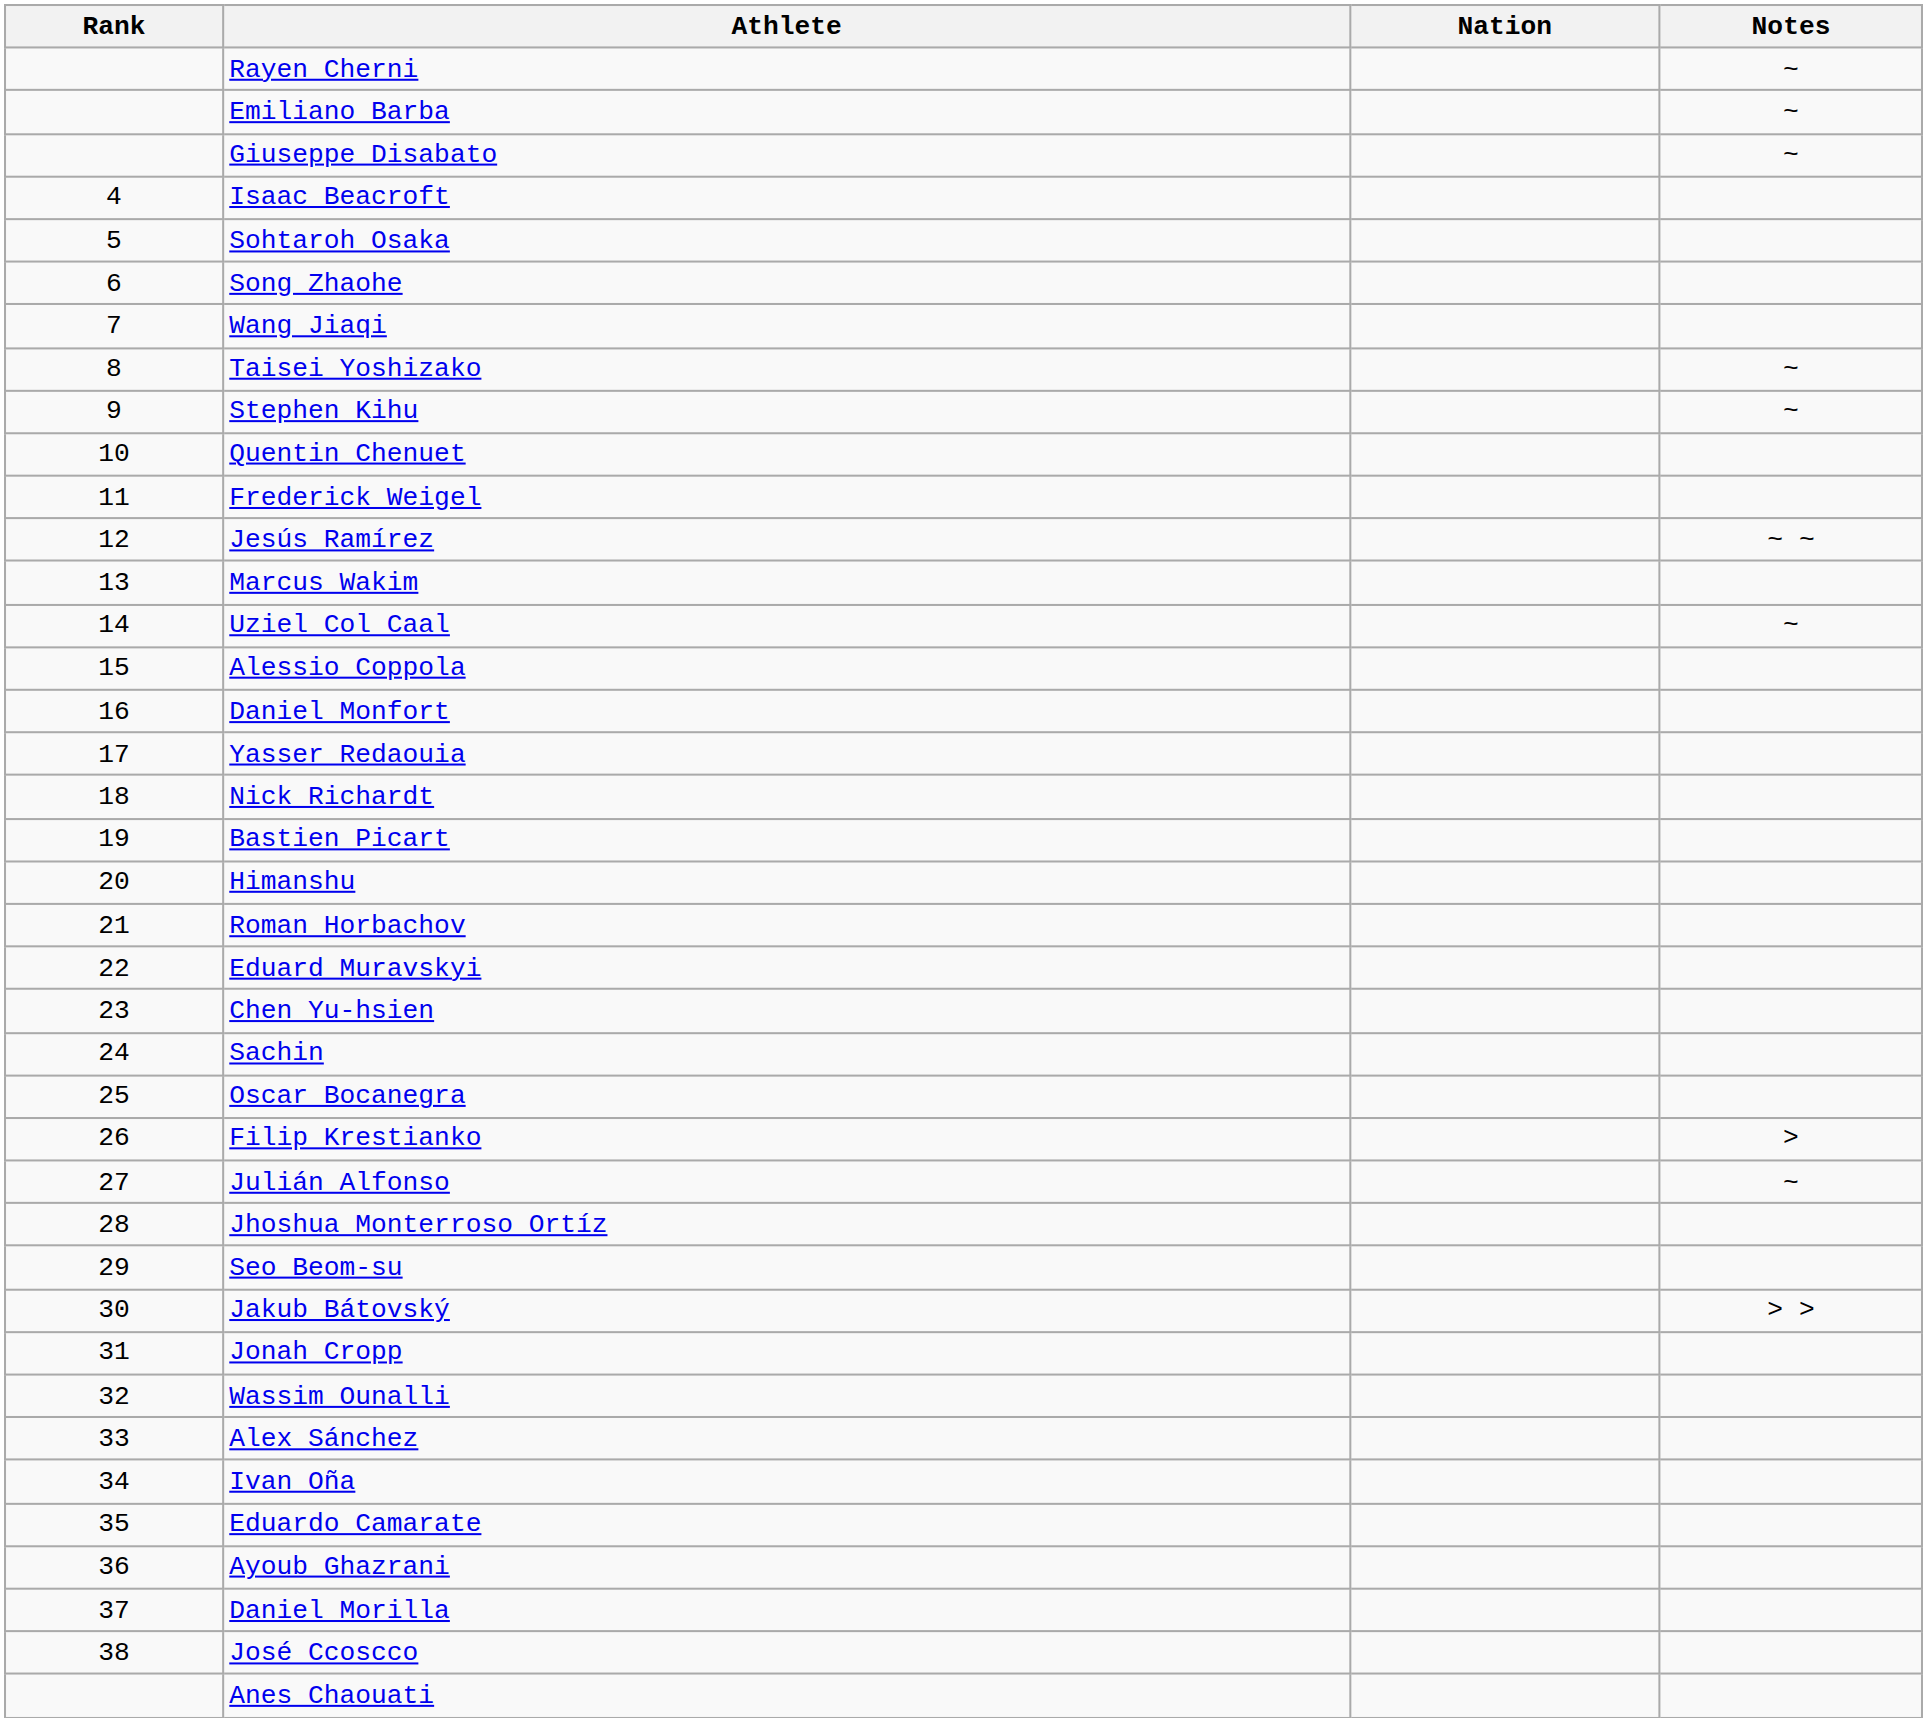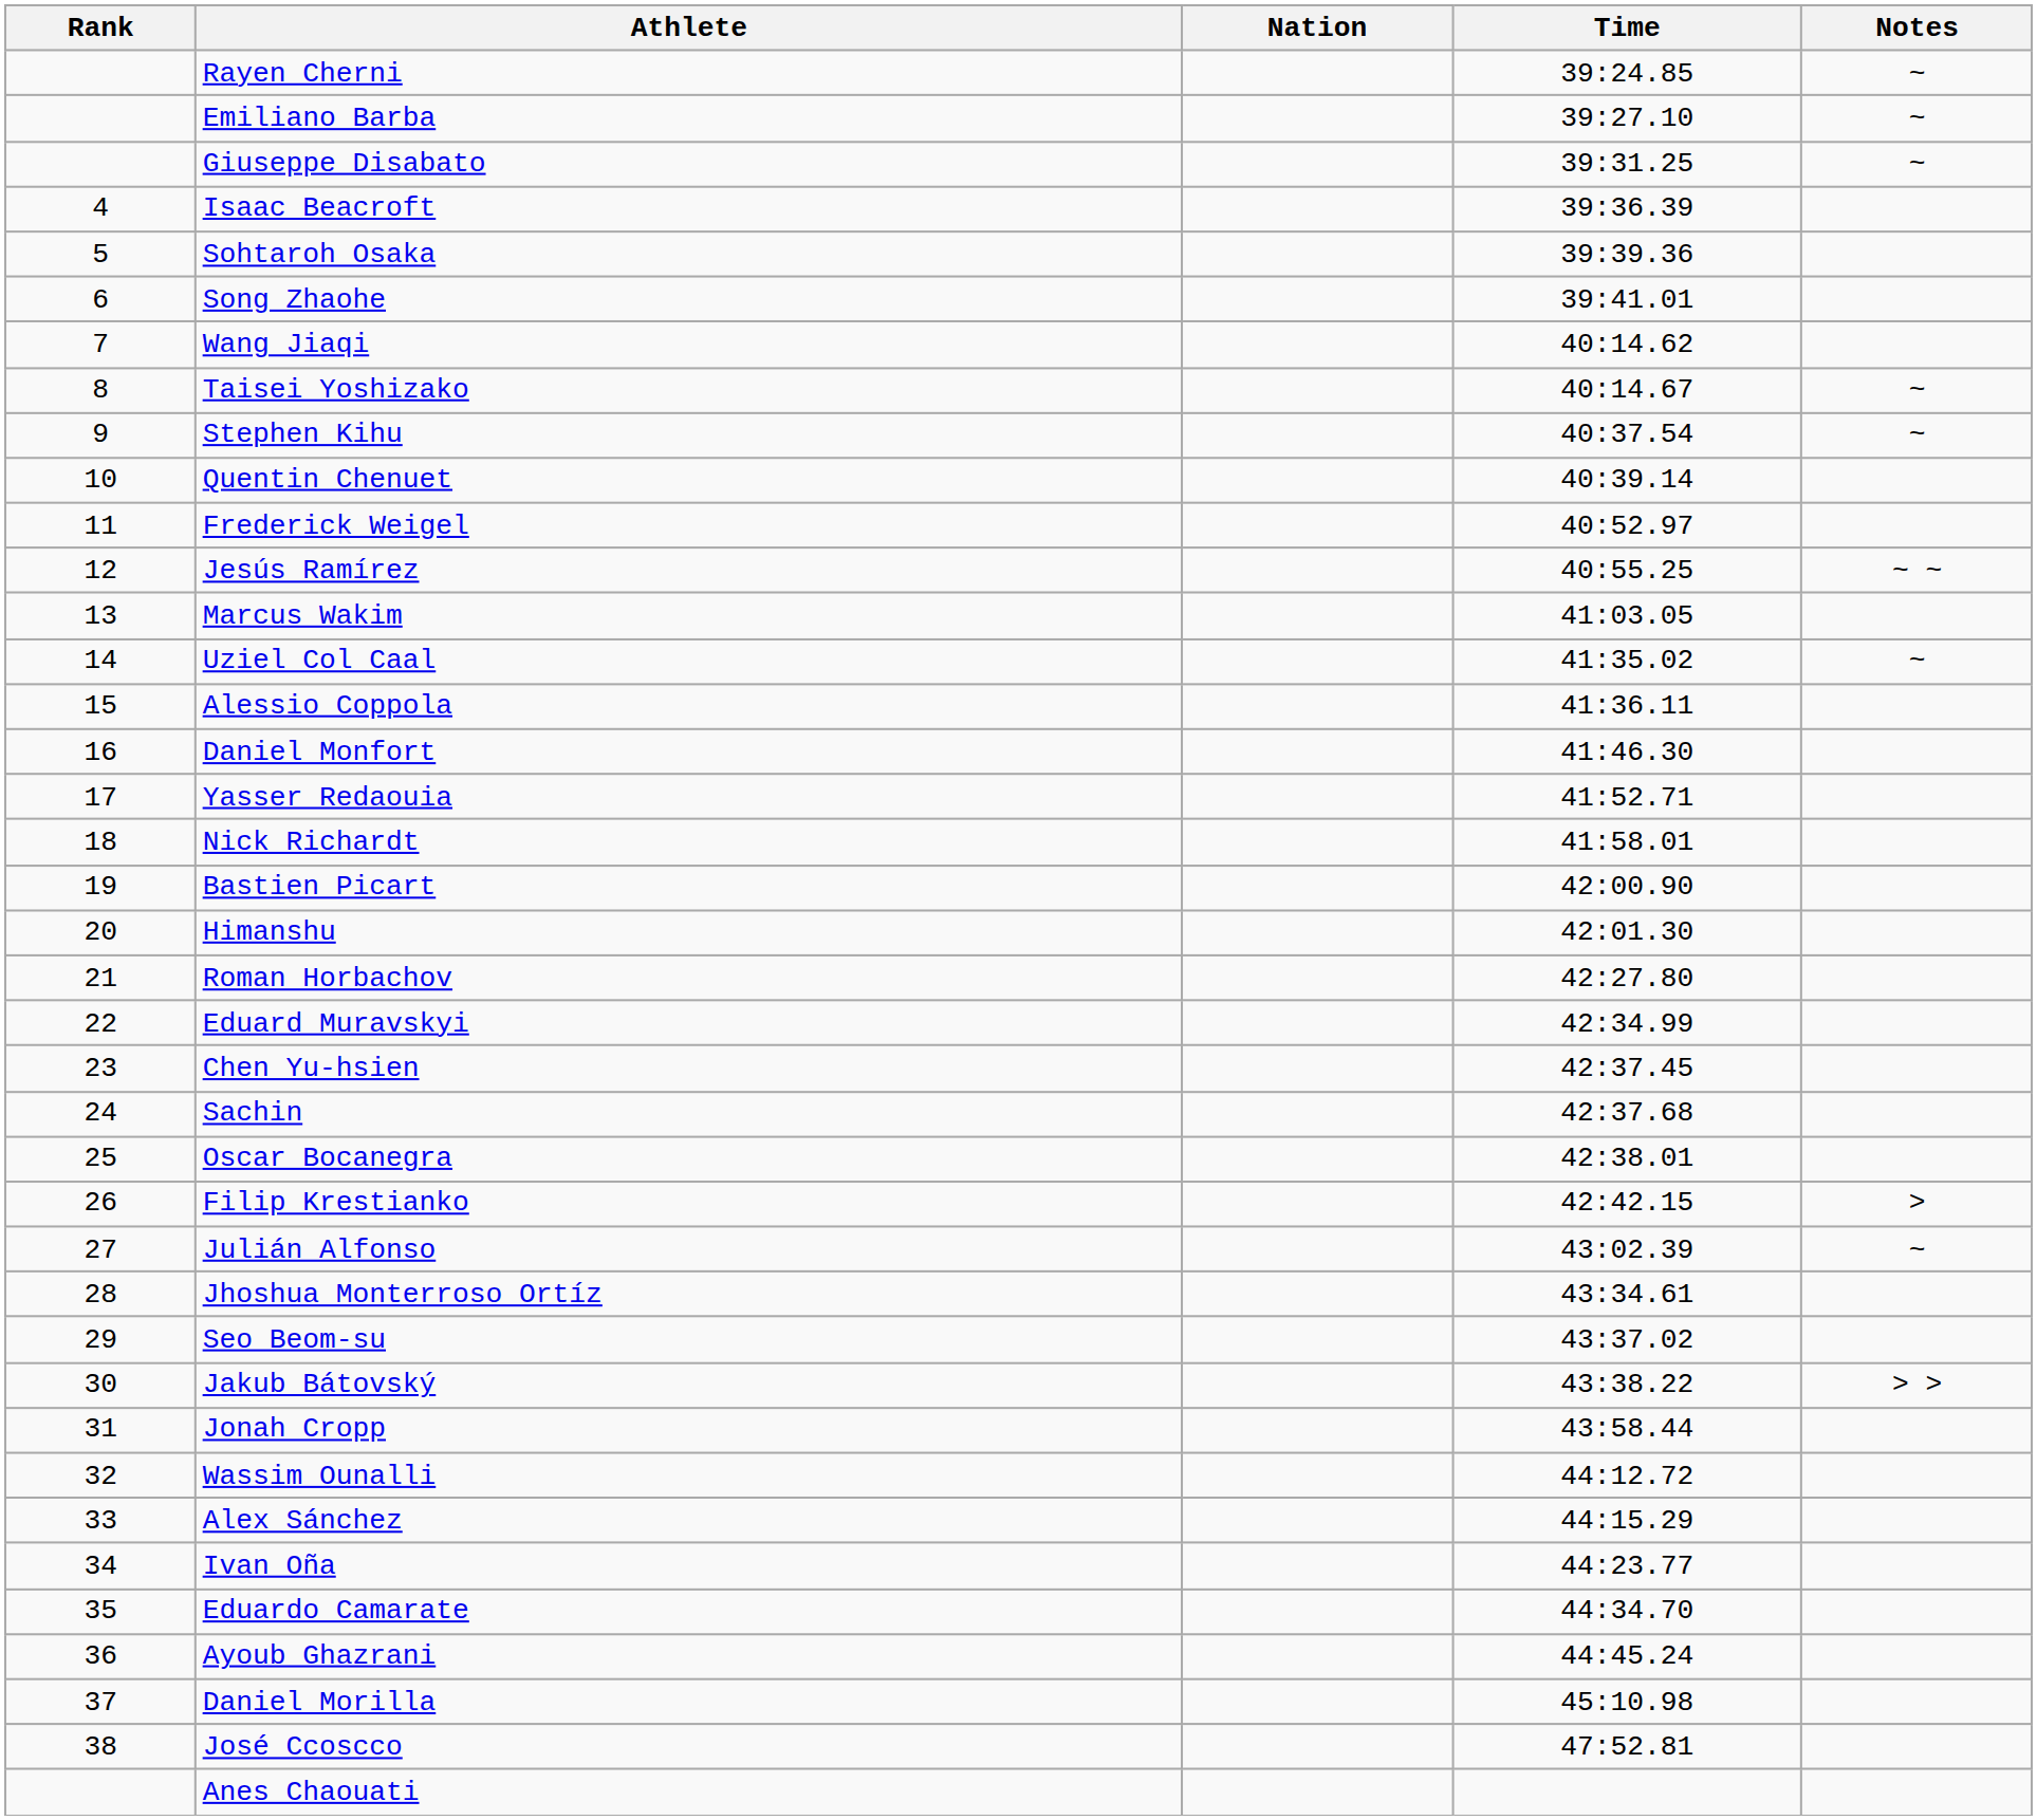+ column: Time | 39:24.85 | 39:27.10 | 39:31.25 | 39:36.39 | 39:39.36 | 39:41.01 | 40:14.62 | 40:14.67 | 40:37.54 | 40:39.14 | 40:52.97 | 40:55.25 | 41:03.05 | 41:35.02 | 41:36.11 | 41:46.30 | 41:52.71 | 41:58.01 | 42:00.90 | 42:01.30 | 42:27.80 | 42:34.99 | 42:37.45 | 42:37.68 | 42:38.01 | 42:42.15 | 43:02.39 | 43:34.61 | 43:37.02 | 43:38.22 | 43:58.44 | 44:12.72 | 44:15.29 | 44:23.77 | 44:34.70 | 44:45.24 | 45:10.98 | 47:52.81
